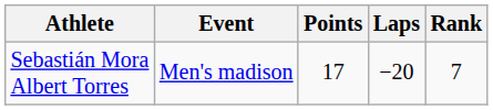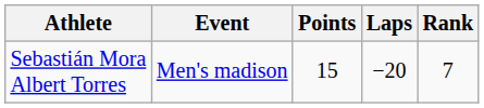Sebastián Mora Albert Torres | Points: 17 -> 15
